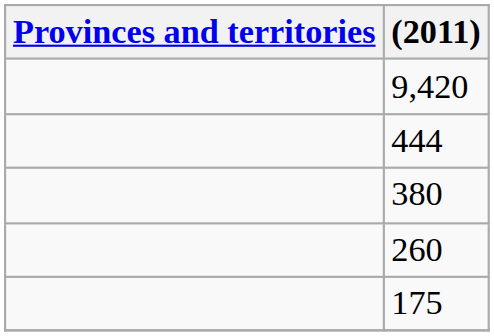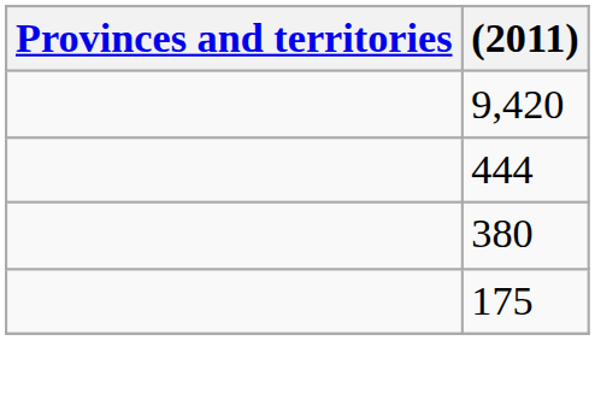- row: 260
